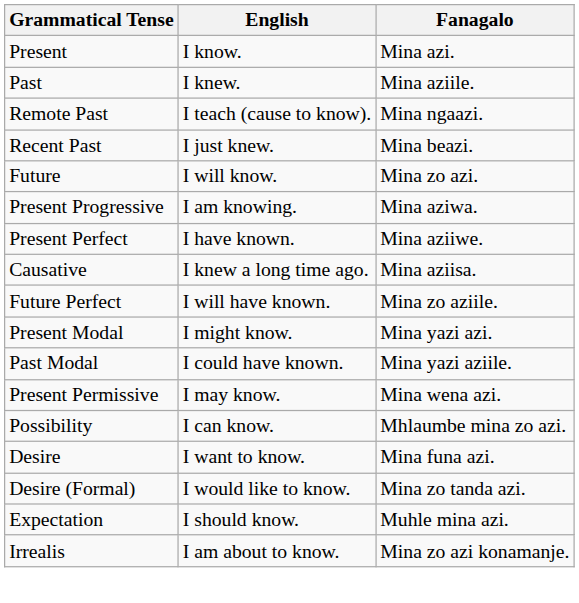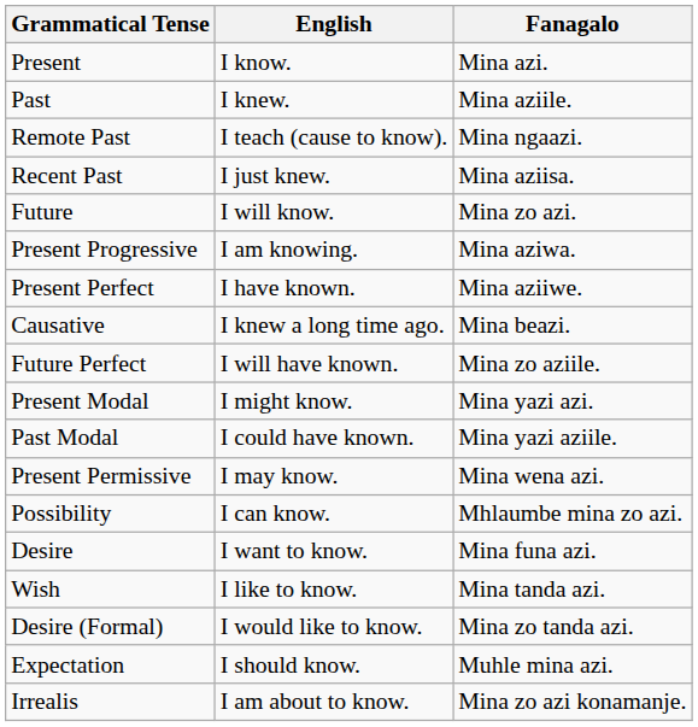Recent Past | Fanagalo: Mina beazi. -> Mina aziisa.
Causative | Fanagalo: Mina aziisa. -> Mina beazi.
+ row: Wish | I like to know. | Mina tanda azi.
